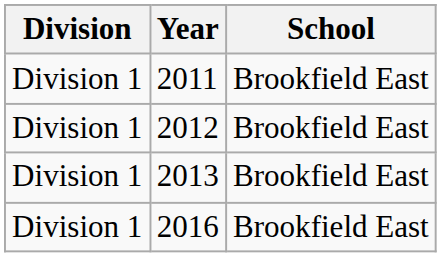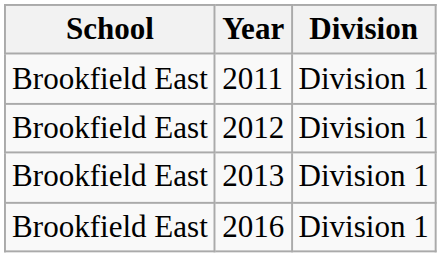columns swapped: School <-> Division
